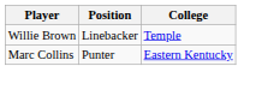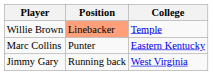Willie Brown | Position: no background -> lightsalmon background
+ row: Jimmy Gary | Running back | West Virginia
